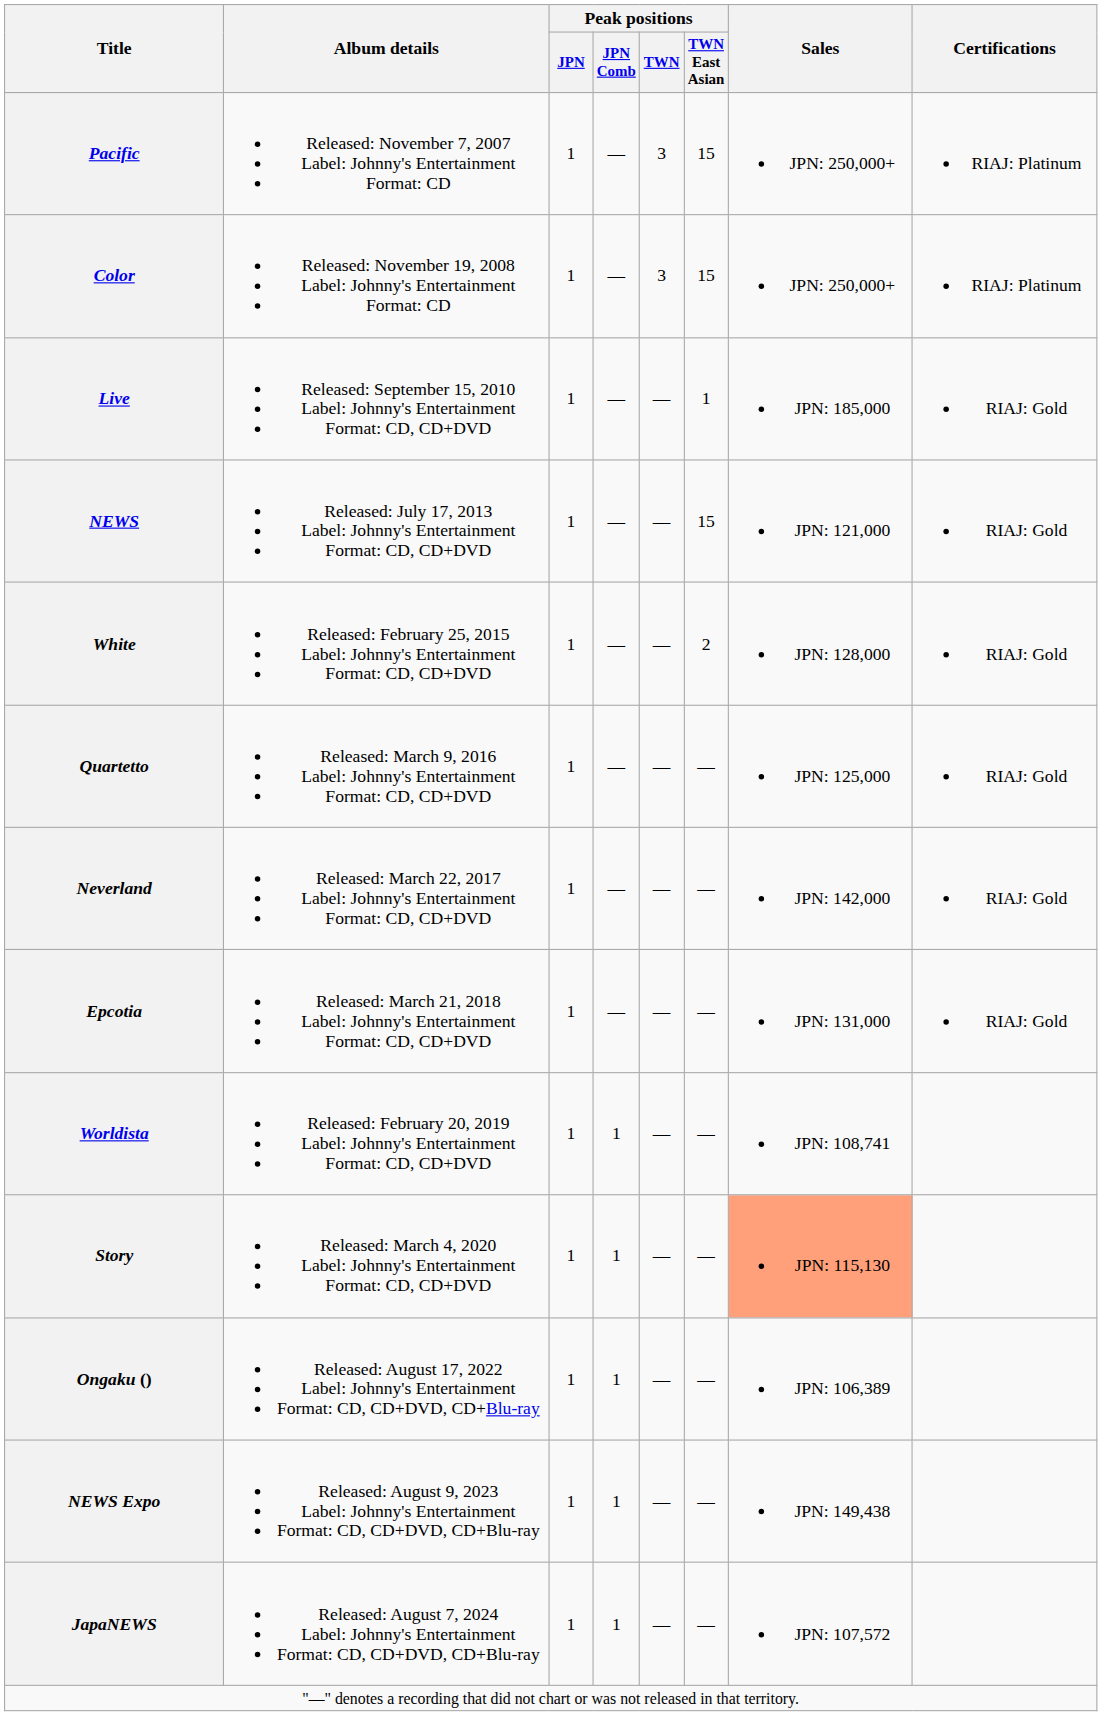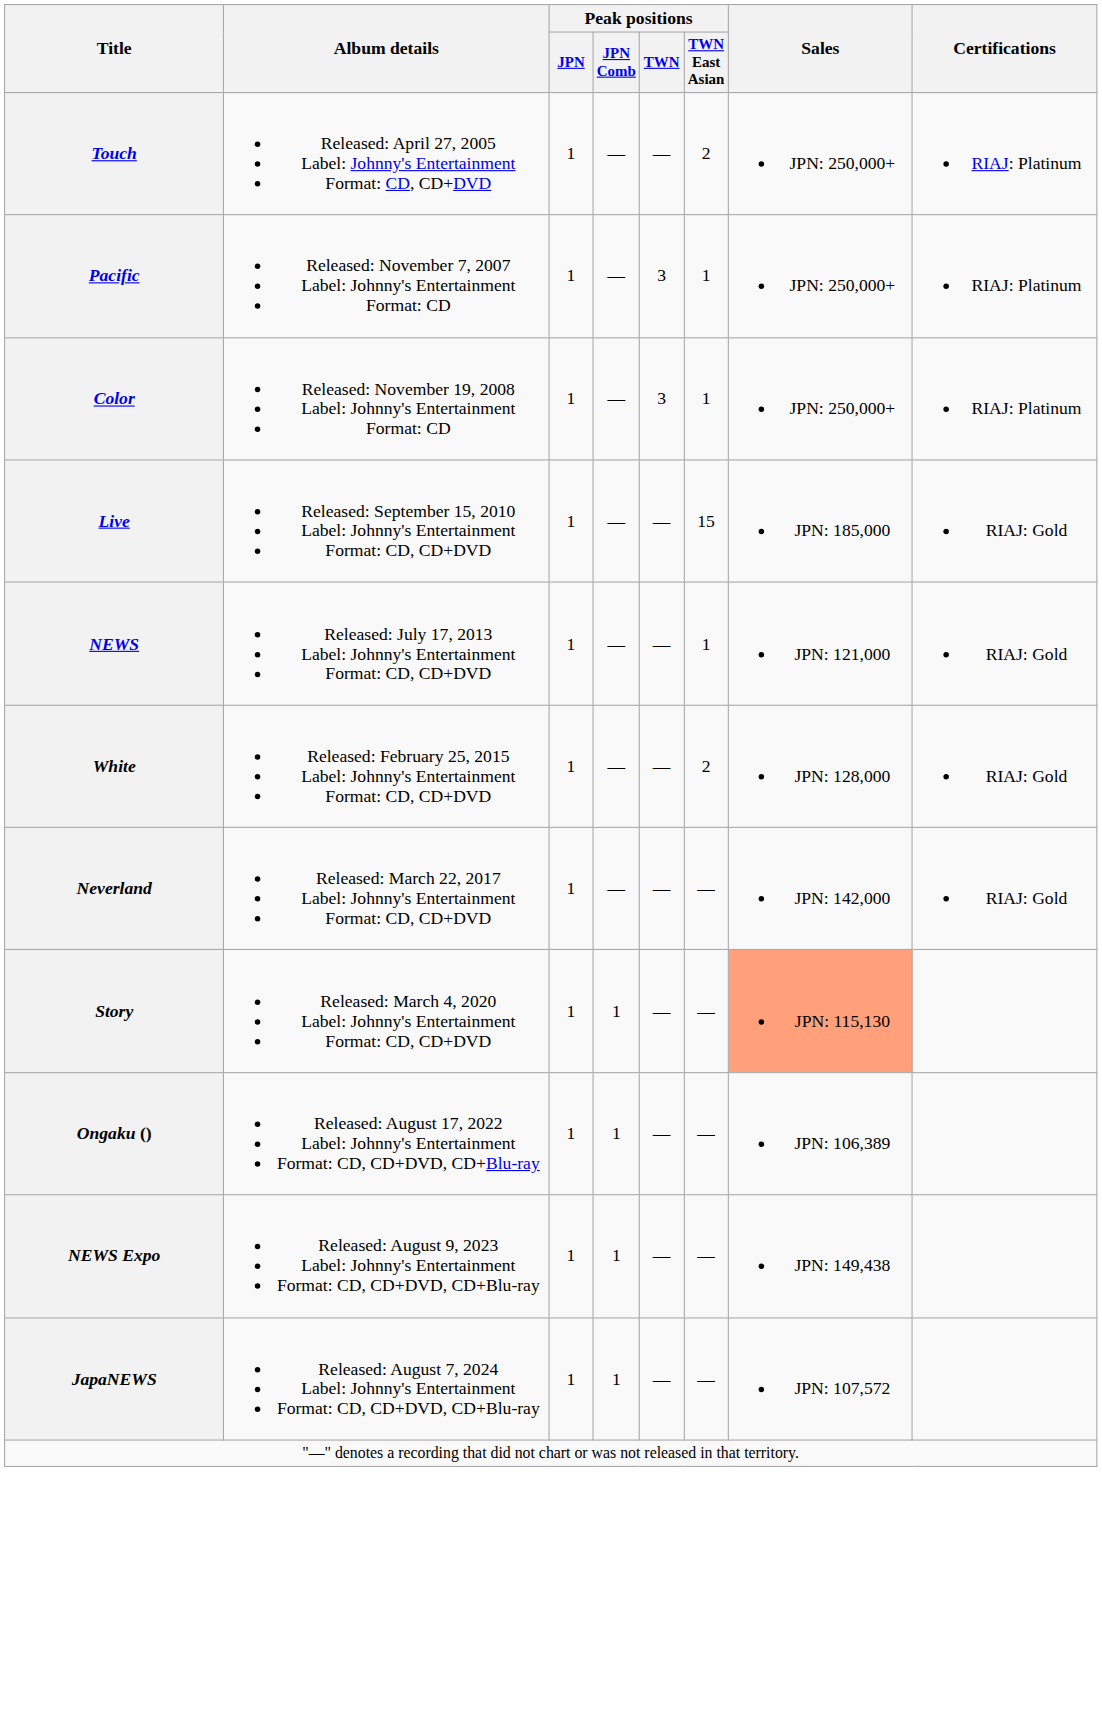+ row: Touch | Released: April 27, 2005 Label: Johnny's Entertainment Format: CD, CD+DVD | 1 | — | — | 2 | JPN: 250,000+ | RIAJ: Platinum
Pacific | Peak positions / TWN East Asian: 15 -> 1
Color | Peak positions / TWN East Asian: 15 -> 1
Live | Peak positions / TWN East Asian: 1 -> 15
NEWS | Peak positions / TWN East Asian: 15 -> 1
- row: Quartetto | Released: March 9, 2016 Label: Johnny's Entertainment Format: CD, CD+DVD | 1 | — | — | — | JPN: 125,000 | RIAJ: Gold
- row: Epcotia | Released: March 21, 2018 Label: Johnny's Entertainment Format: CD, CD+DVD | 1 | — | — | — | JPN: 131,000 | RIAJ: Gold
- row: Worldista | Released: February 20, 2019 Label: Johnny's Entertainment Format: CD, CD+DVD | 1 | 1 | — | — | JPN: 108,741
